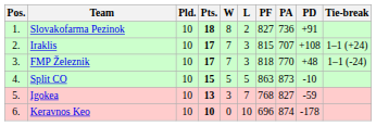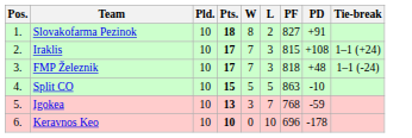- column: PA | 736 | 707 | 770 | 873 | 827 | 874
